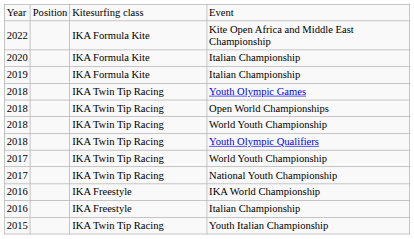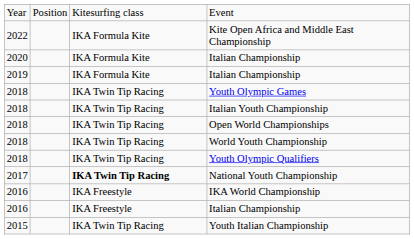+ row: 2018 | IKA Twin Tip Racing | Italian Youth Championship
- row: 2017 | IKA Twin Tip Racing | World Youth Championship
National Youth Championship | column 3: normal -> bold
